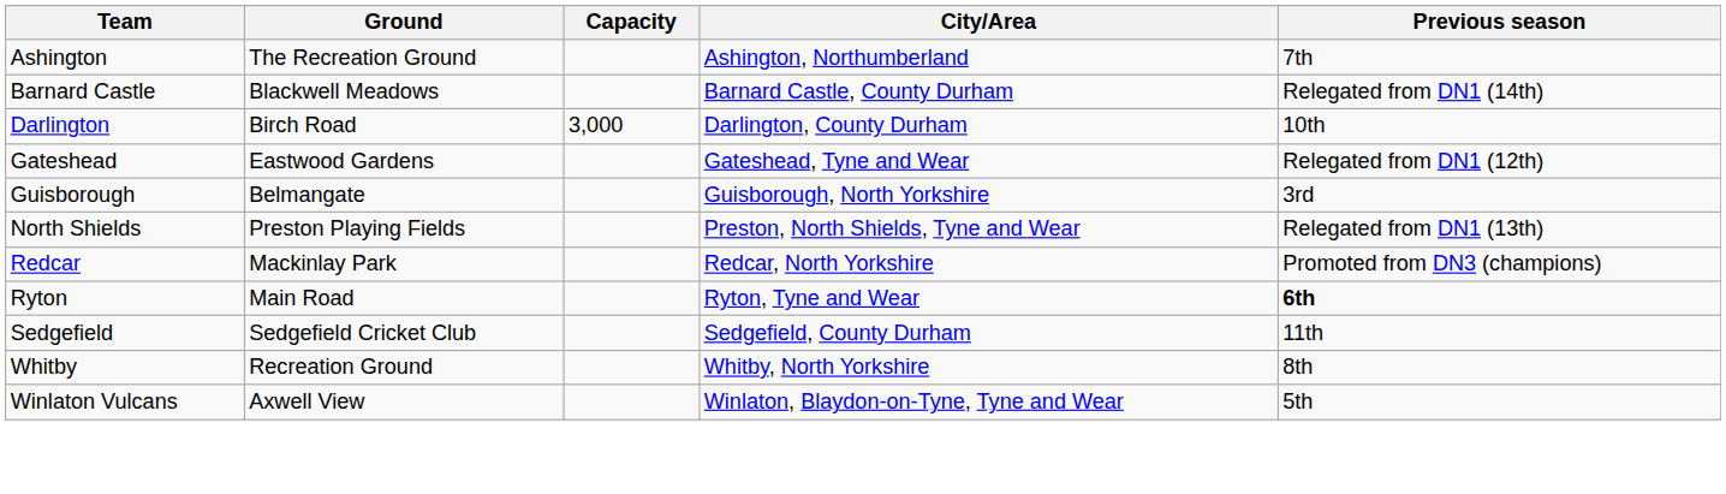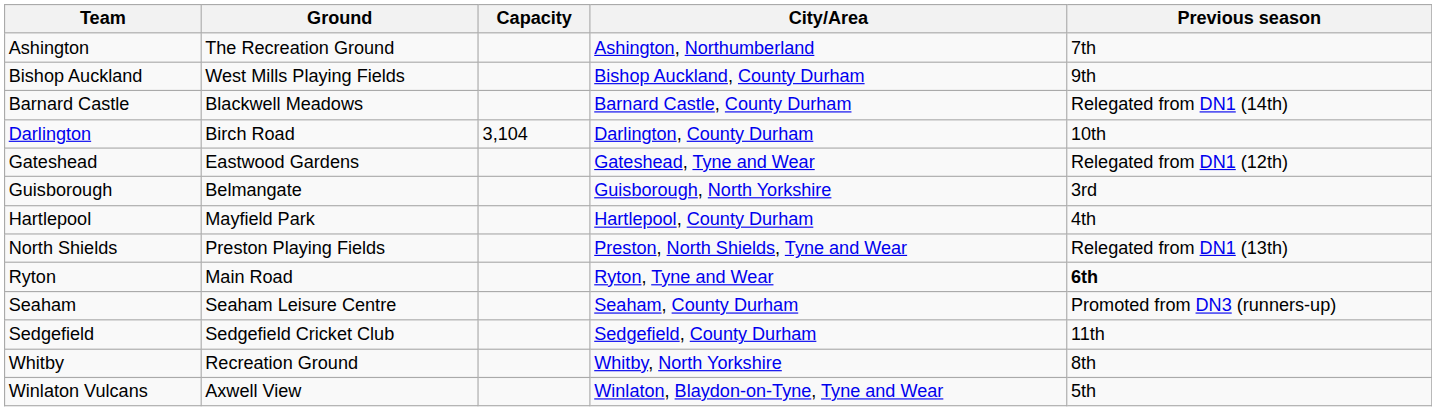+ row: Bishop Auckland | West Mills Playing Fields | Bishop Auckland, County Durham | 9th
Darlington | Capacity: 3,000 -> 3,104
+ row: Hartlepool | Mayfield Park | Hartlepool, County Durham | 4th
- row: Redcar | Mackinlay Park | Redcar, North Yorkshire | Promoted from DN3 (champions)
+ row: Seaham | Seaham Leisure Centre | Seaham, County Durham | Promoted from DN3 (runners-up)
